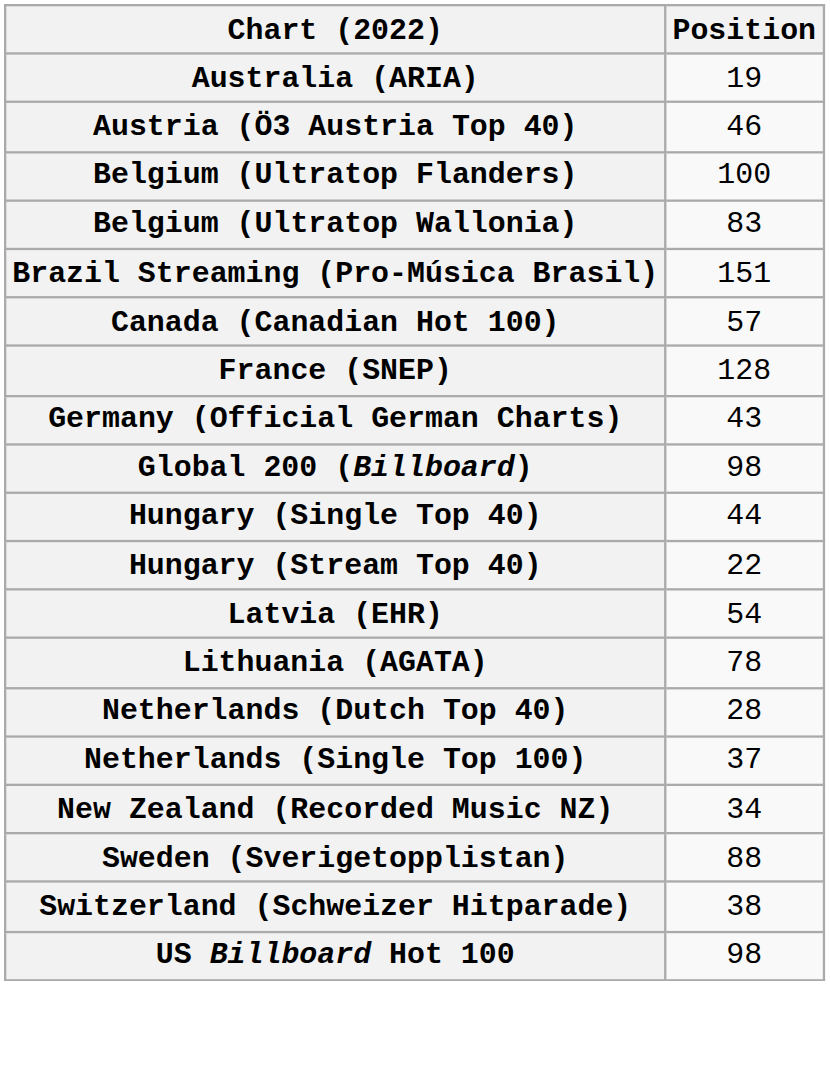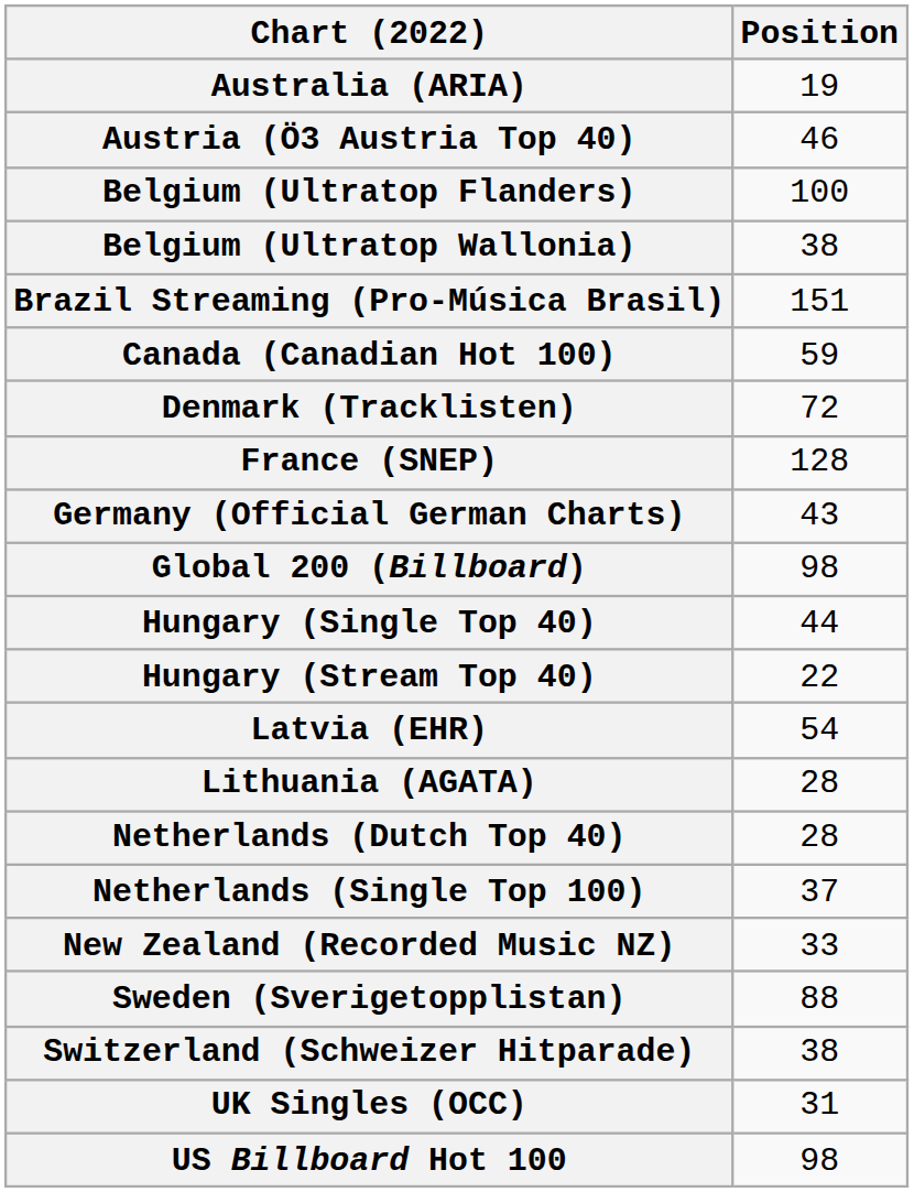Belgium (Ultratop Wallonia) | Position: 83 -> 38
Canada (Canadian Hot 100) | Position: 57 -> 59
+ row: Denmark (Tracklisten) | 72
Lithuania (AGATA) | Position: 78 -> 28
New Zealand (Recorded Music NZ) | Position: 34 -> 33
+ row: UK Singles (OCC) | 31
